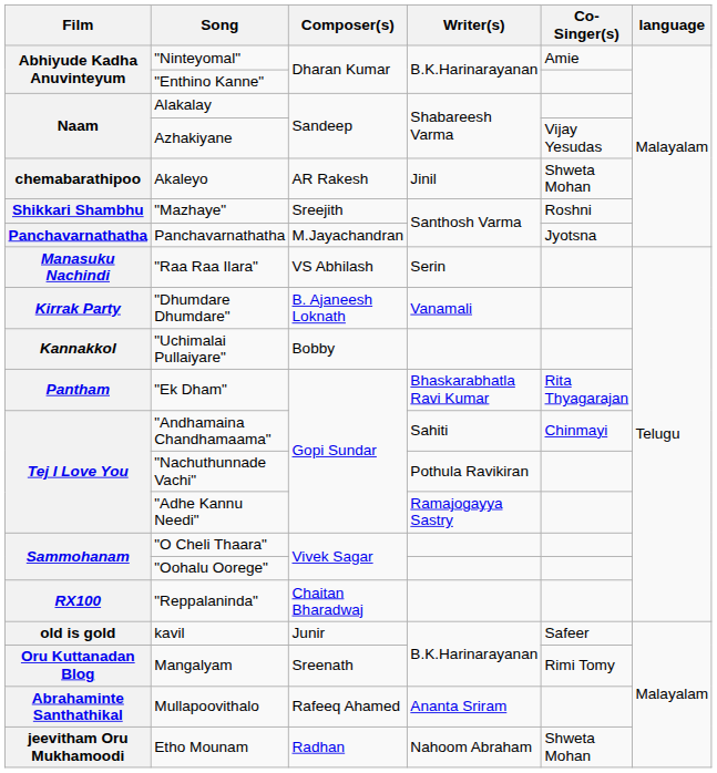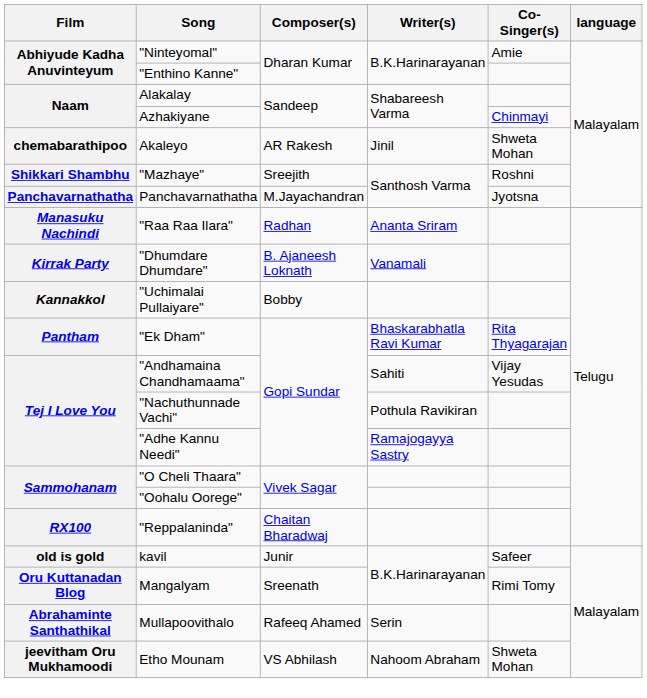Azhakiyane | Co-Singer(s): Vijay Yesudas -> Chinmayi
"Raa Raa Ilara" | Composer(s): VS Abhilash -> Radhan
"Raa Raa Ilara" | Writer(s): Serin -> Ananta Sriram
"Andhamaina Chandhamaama" | Co-Singer(s): Chinmayi -> Vijay Yesudas
Mullapoovithalo | Writer(s): Ananta Sriram -> Serin
Etho Mounam | Composer(s): Radhan -> VS Abhilash
